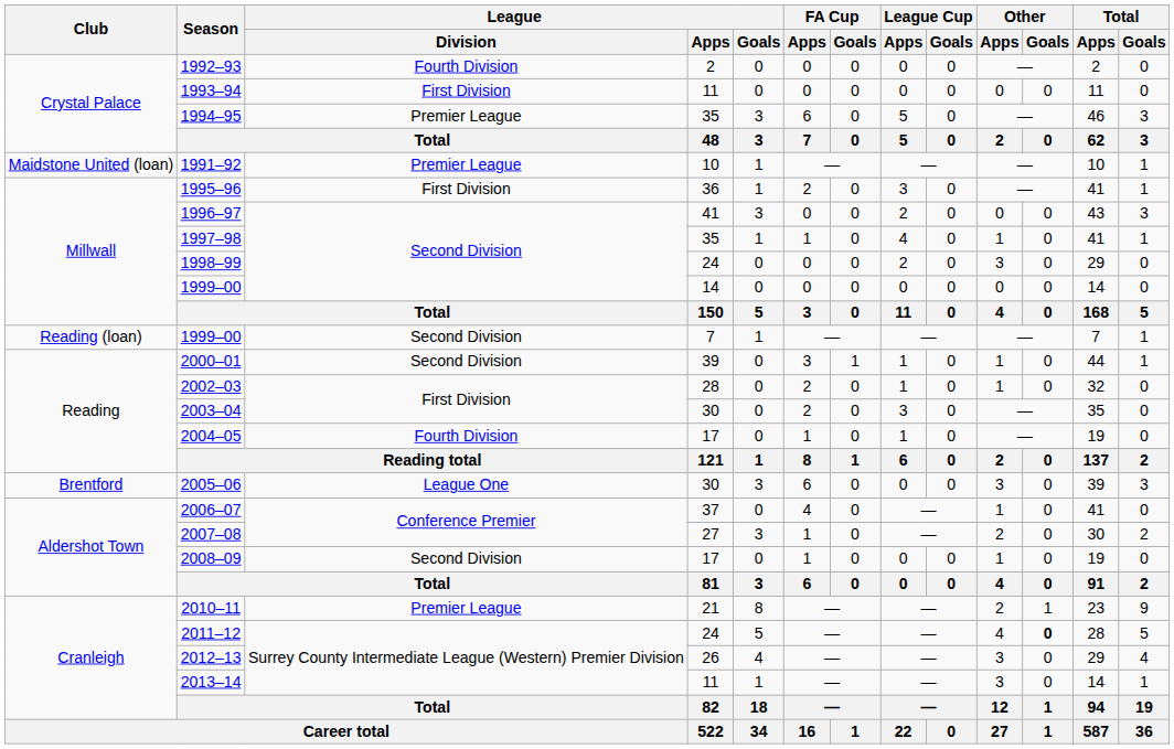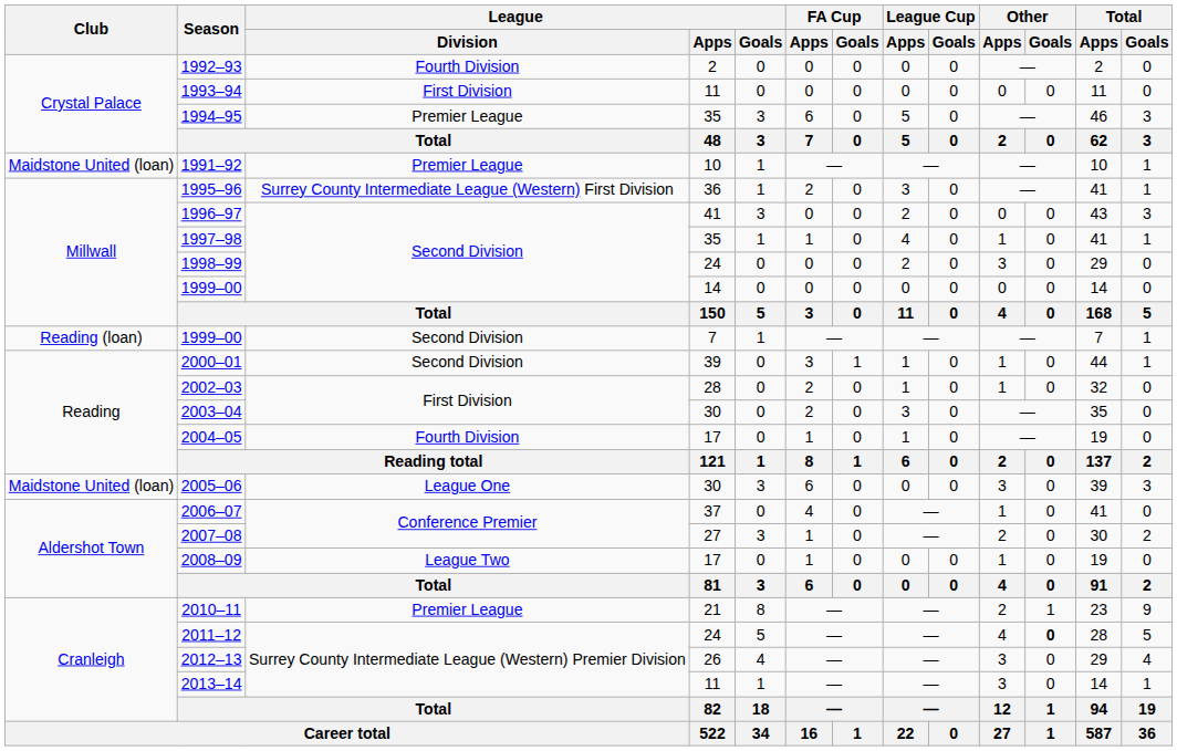1995–96 | League / Division: First Division -> Surrey County Intermediate League (Western) First Division
2005–06 | Club: Brentford -> Maidstone United (loan)
2008–09 | League / Division: Second Division -> League Two
